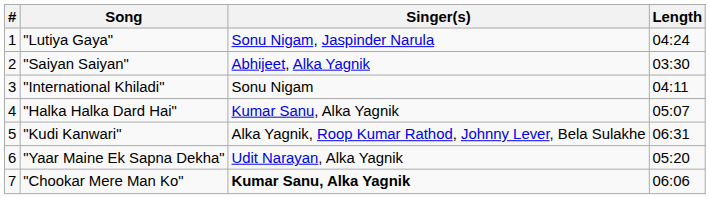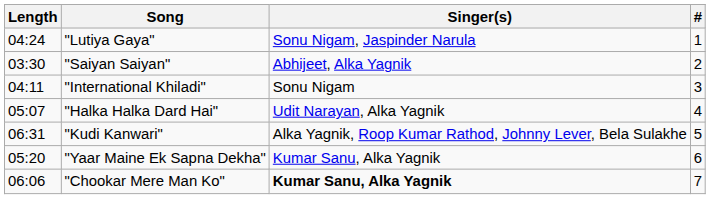columns swapped: # <-> Length
"Halka Halka Dard Hai" | Singer(s): Kumar Sanu, Alka Yagnik -> Udit Narayan, Alka Yagnik
"Yaar Maine Ek Sapna Dekha" | Singer(s): Udit Narayan, Alka Yagnik -> Kumar Sanu, Alka Yagnik
